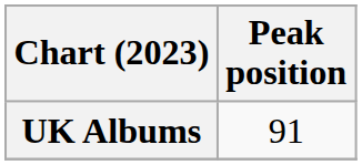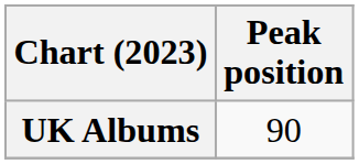UK Albums | Peak position: 91 -> 90
